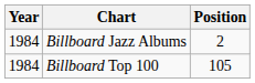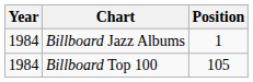Billboard Jazz Albums | Position: 2 -> 1
